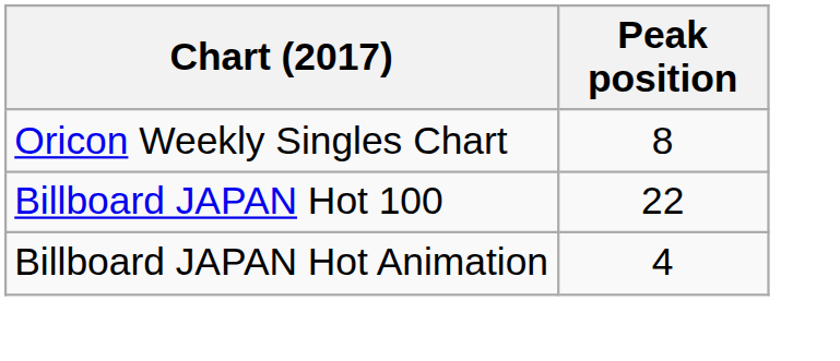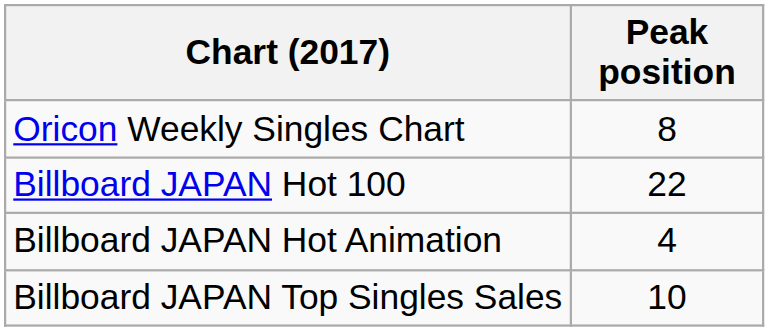+ row: Billboard JAPAN Top Singles Sales | 10
